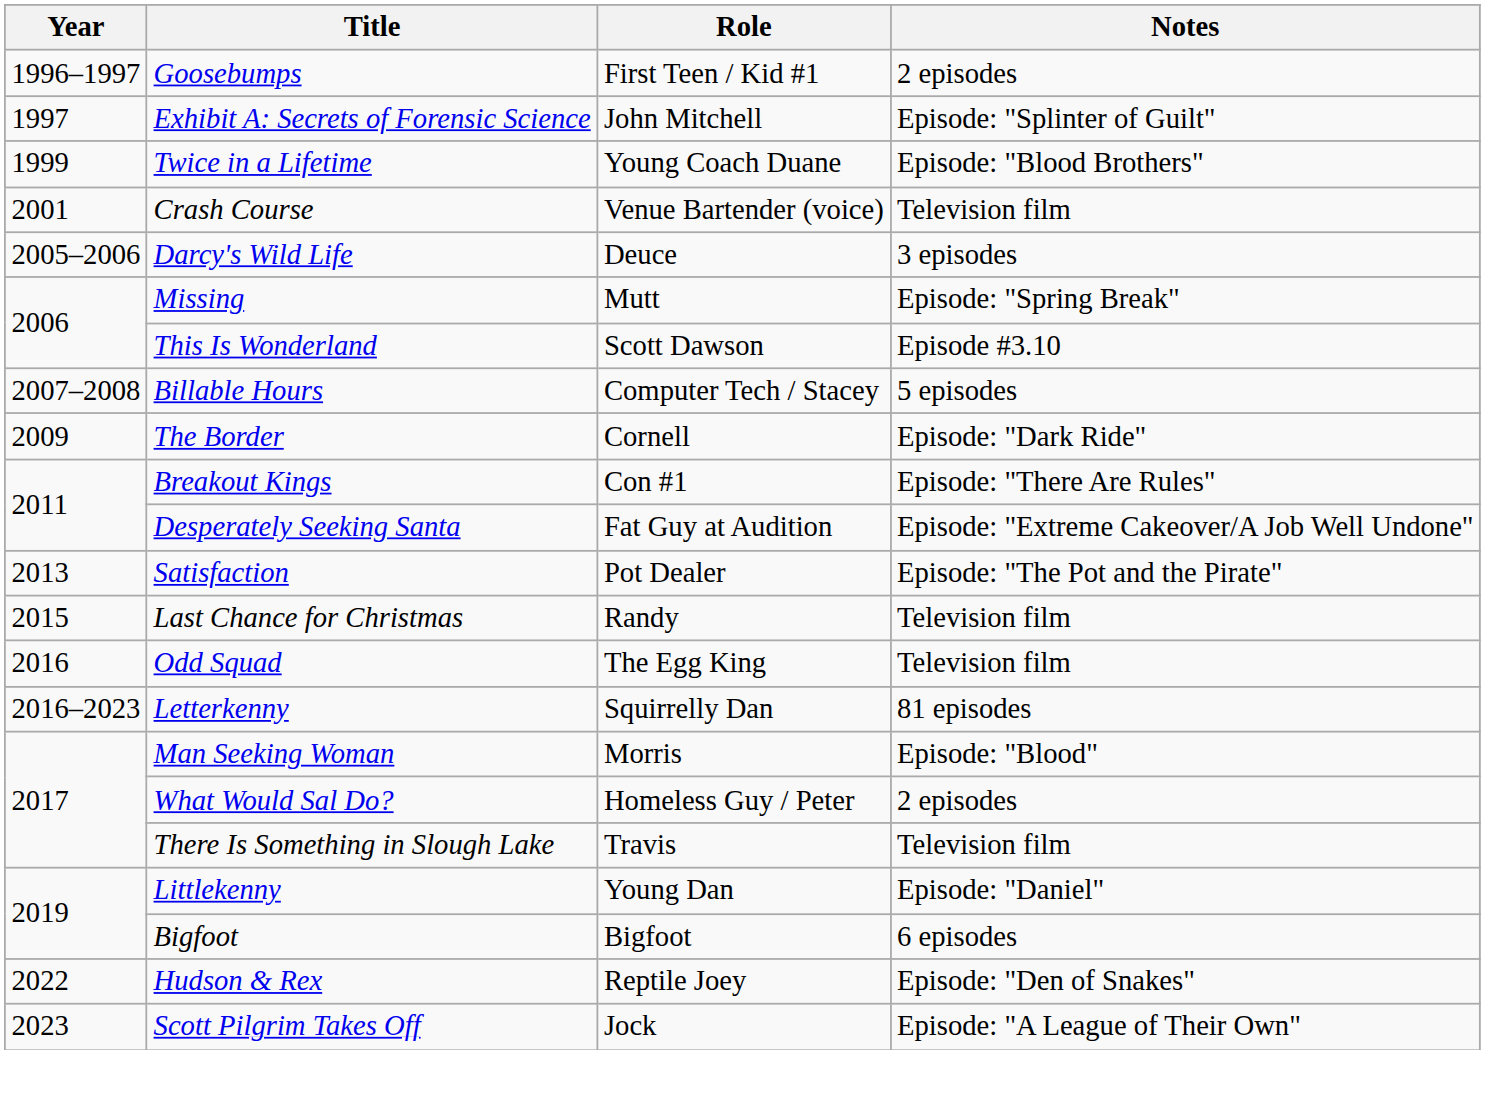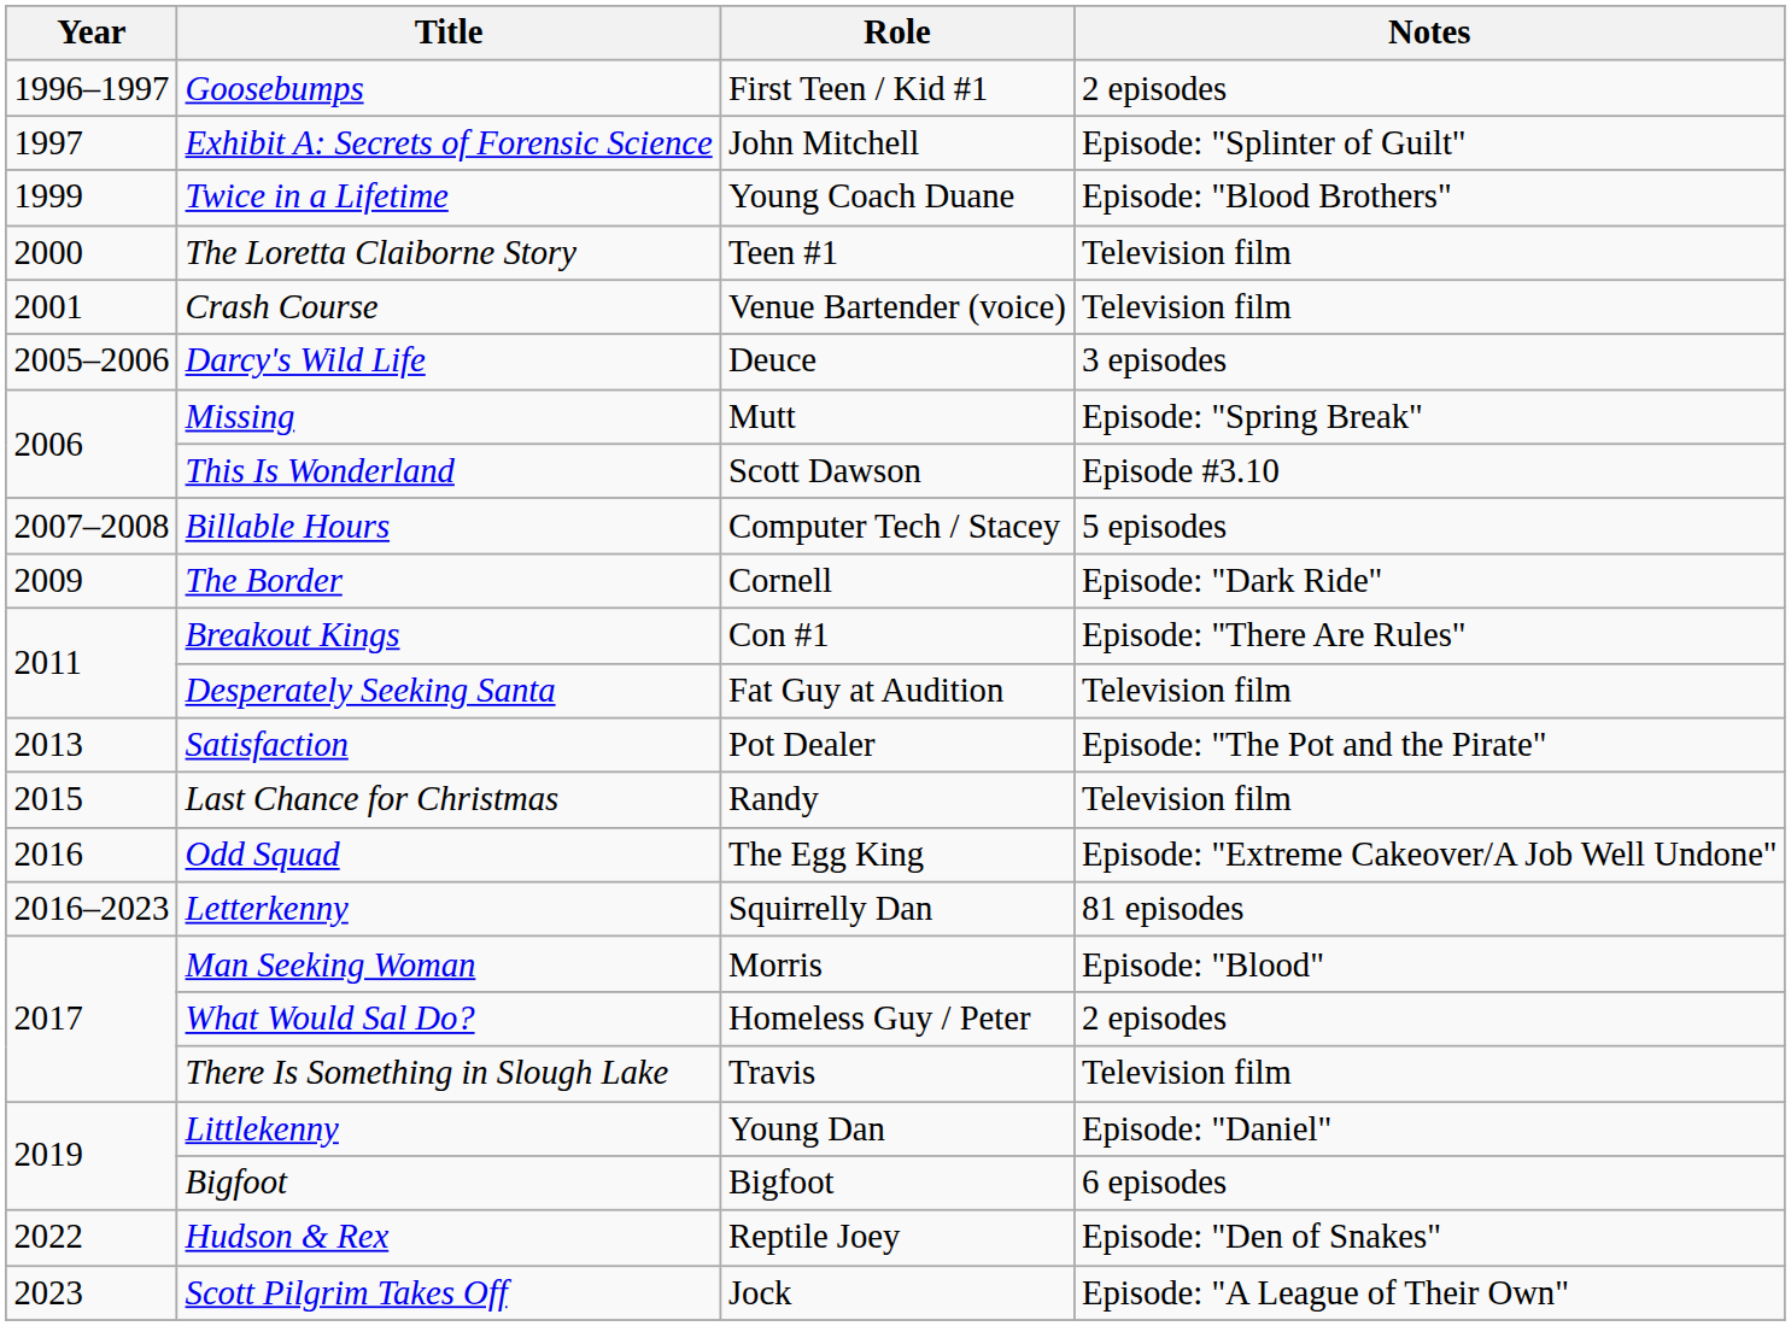+ row: 2000 | The Loretta Claiborne Story | Teen #1 | Television film
Desperately Seeking Santa | Notes: Episode: "Extreme Cakeover/A Job Well Undone" -> Television film
Odd Squad | Notes: Television film -> Episode: "Extreme Cakeover/A Job Well Undone"
